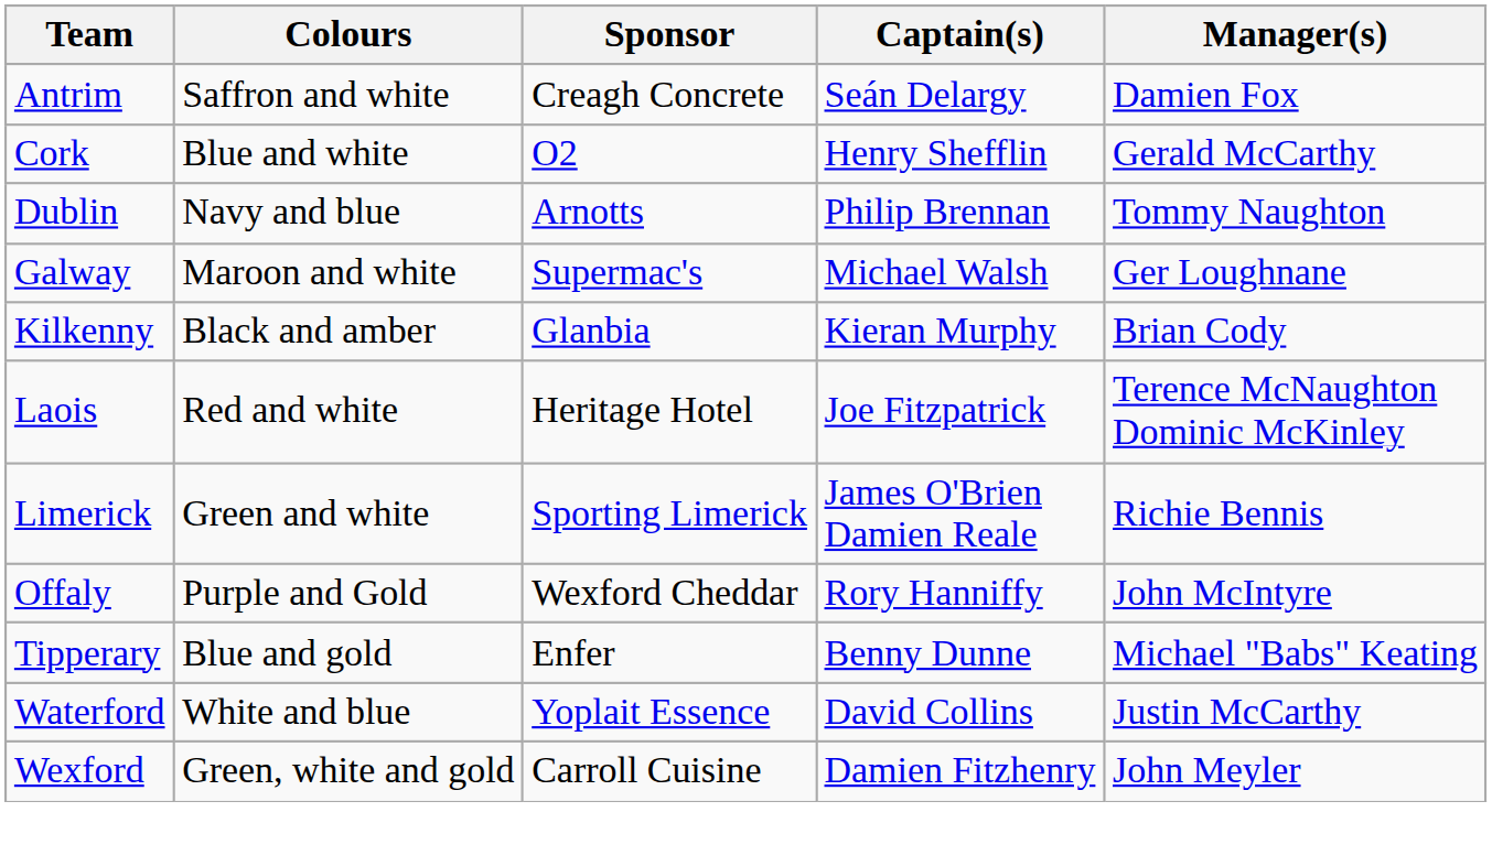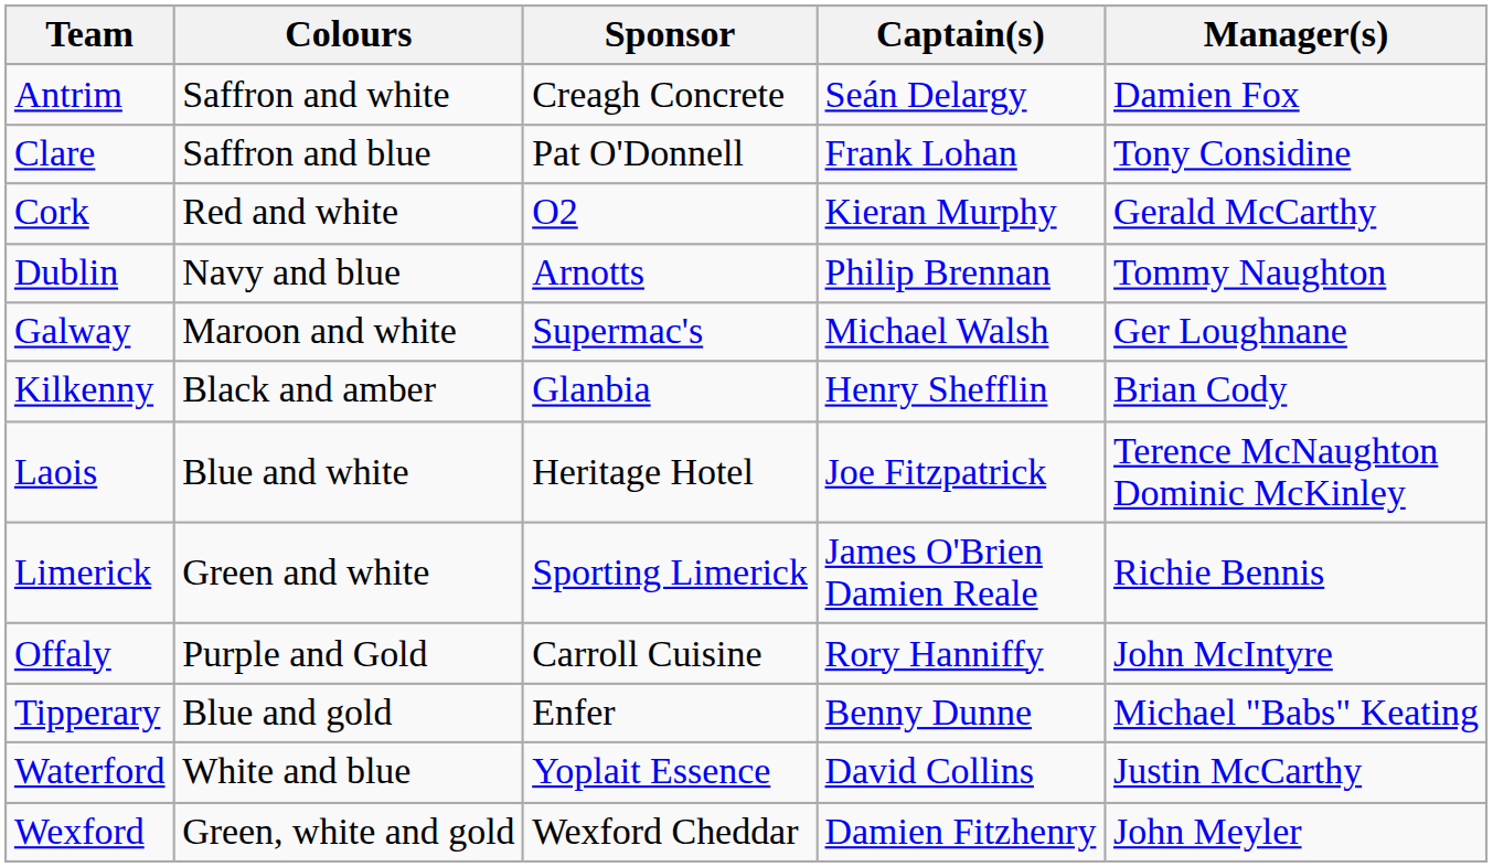+ row: Clare | Saffron and blue | Pat O'Donnell | Frank Lohan | Tony Considine
Cork | Colours: Blue and white -> Red and white
Cork | Captain(s): Henry Shefflin -> Kieran Murphy
Kilkenny | Captain(s): Kieran Murphy -> Henry Shefflin
Laois | Colours: Red and white -> Blue and white
Offaly | Sponsor: Wexford Cheddar -> Carroll Cuisine
Wexford | Sponsor: Carroll Cuisine -> Wexford Cheddar
